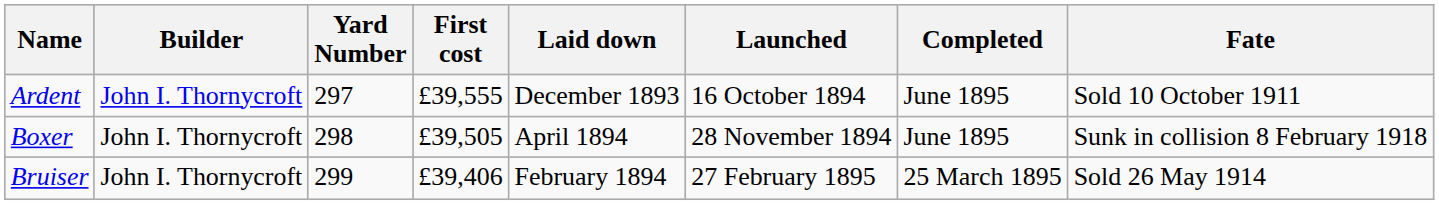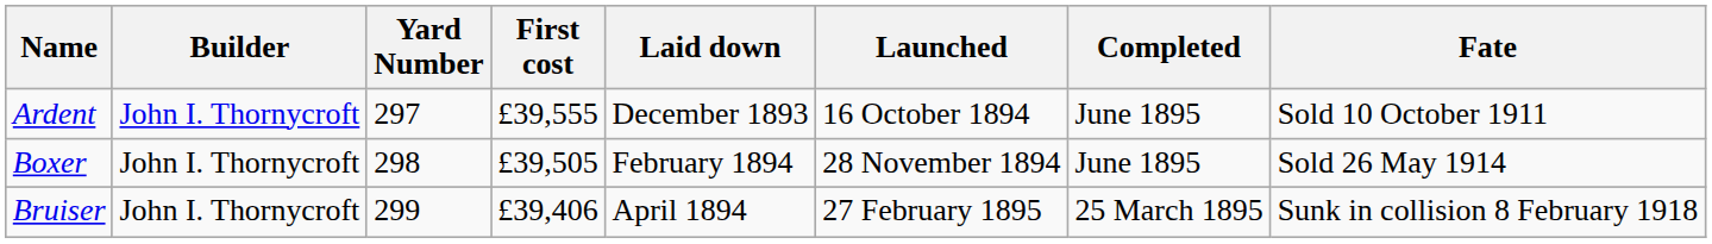Boxer | Laid down: April 1894 -> February 1894
Boxer | Fate: Sunk in collision 8 February 1918 -> Sold 26 May 1914
Bruiser | Laid down: February 1894 -> April 1894
Bruiser | Fate: Sold 26 May 1914 -> Sunk in collision 8 February 1918
